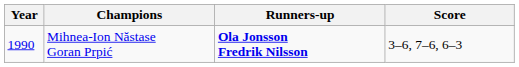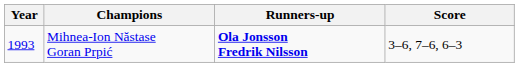Mihnea-Ion Năstase Goran Prpić | Year: 1990 -> 1993
